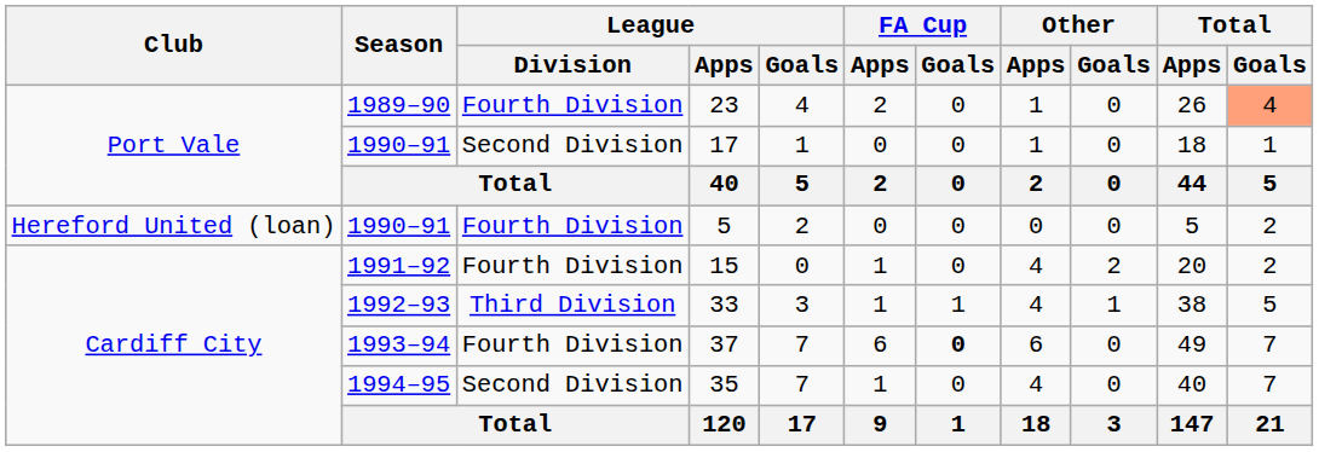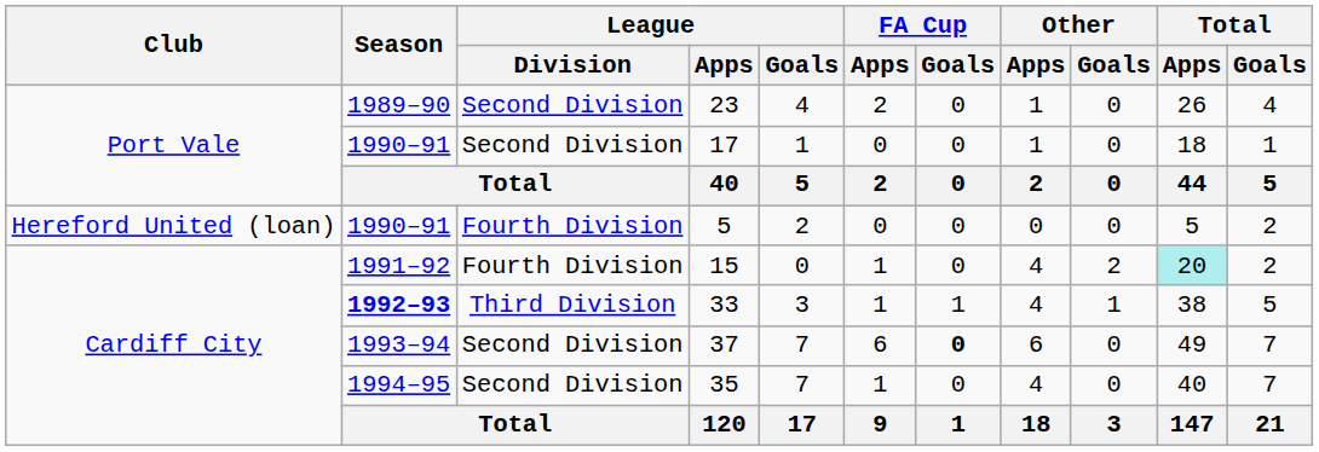23 | League / Division: Fourth Division -> Second Division
23 | Total / Goals: lightsalmon background -> no background
15 | Total / Apps: no background -> paleturquoise background
33 | Season: normal -> bold
37 | League / Division: Fourth Division -> Second Division
